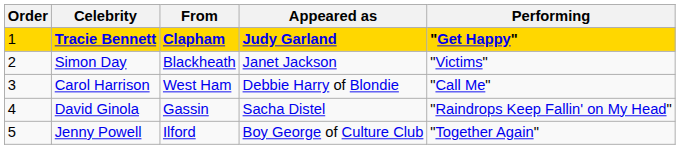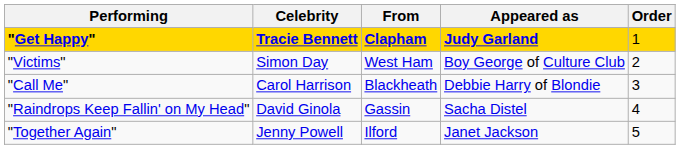columns swapped: Order <-> Performing
Simon Day | From: Blackheath -> West Ham
Simon Day | Appeared as: Janet Jackson -> Boy George of Culture Club
Carol Harrison | From: West Ham -> Blackheath
Jenny Powell | Appeared as: Boy George of Culture Club -> Janet Jackson
